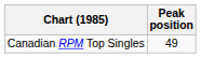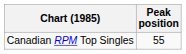Canadian RPM Top Singles | Peak position: 49 -> 55
